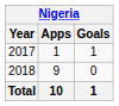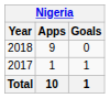rows swapped: 2017 <-> 2018
